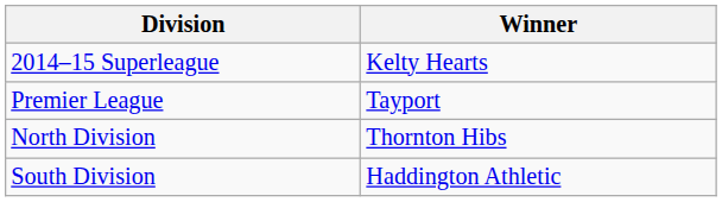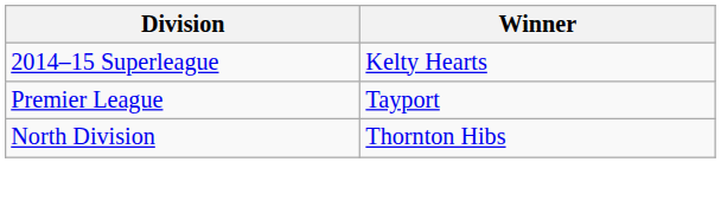- row: South Division | Haddington Athletic
